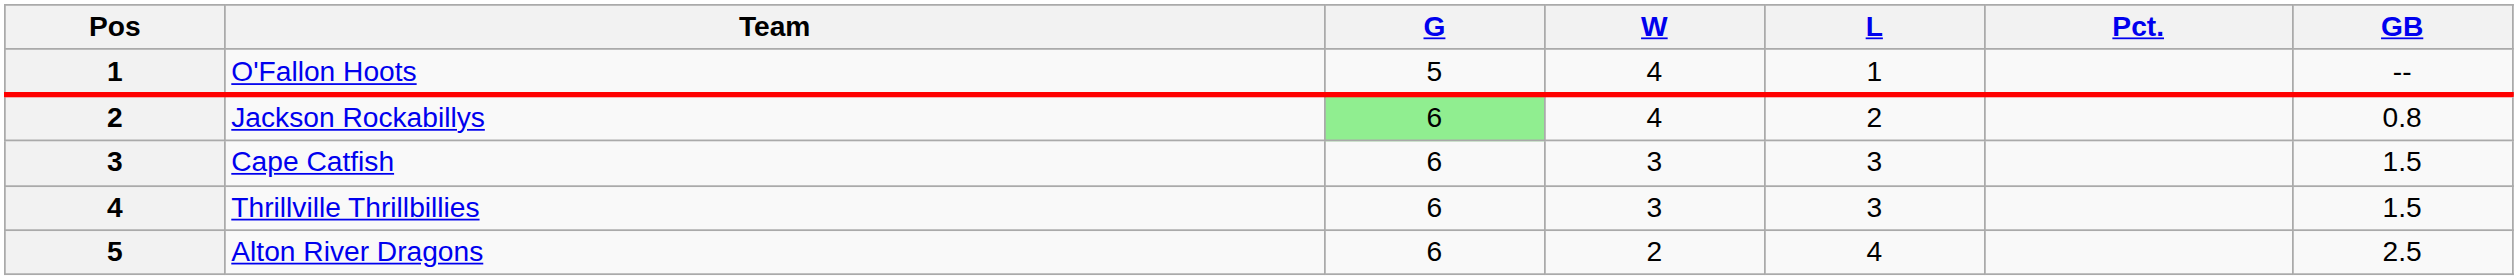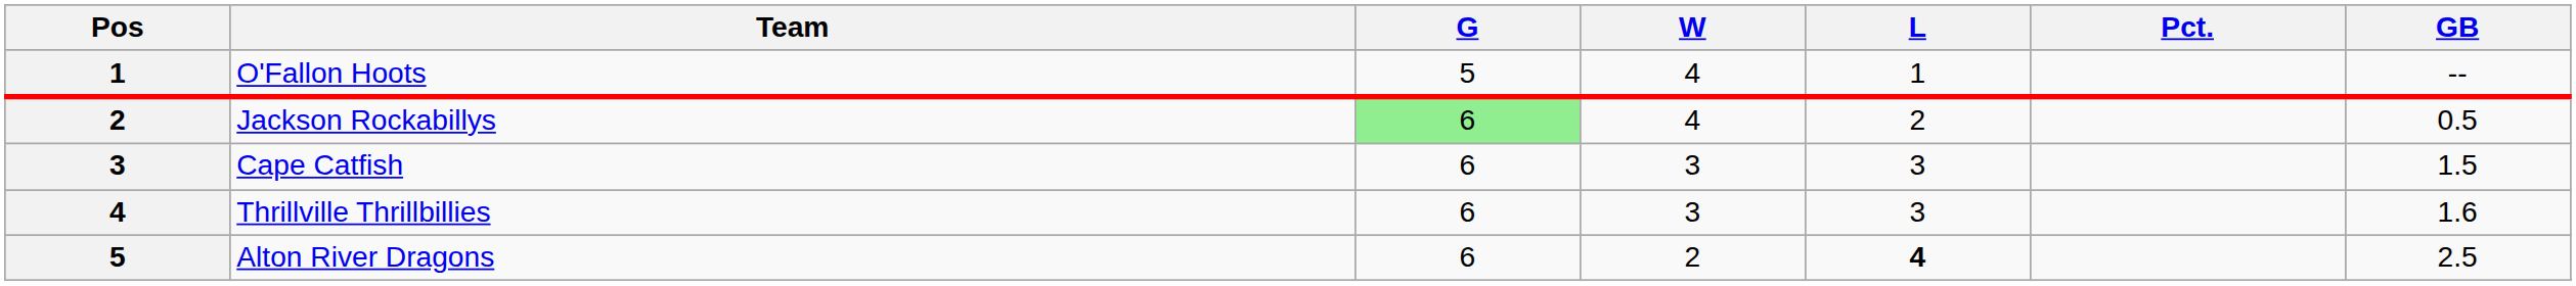Jackson Rockabillys | GB: 0.8 -> 0.5
Thrillville Thrillbillies | GB: 1.5 -> 1.6
Alton River Dragons | L: normal -> bold
